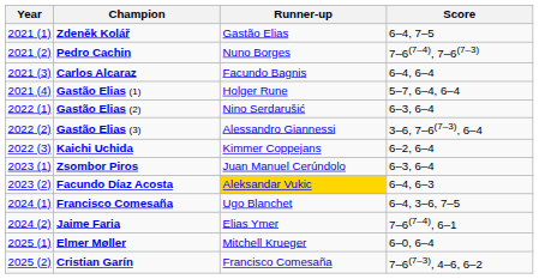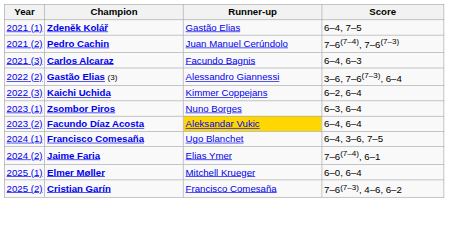Pedro Cachin | Runner-up: Nuno Borges -> Juan Manuel Cerúndolo
Carlos Alcaraz | Score: 6–4, 6–4 -> 6–4, 6–3
- row: 2021 (4) | Gastão Elias (1) | Holger Rune | 5–7, 6–4, 6–4
- row: 2022 (1) | Gastão Elias (2) | Nino Serdarušić | 6–3, 6–4
Zsombor Piros | Runner-up: Juan Manuel Cerúndolo -> Nuno Borges
Facundo Díaz Acosta | Score: 6–4, 6–3 -> 6–4, 6–4
